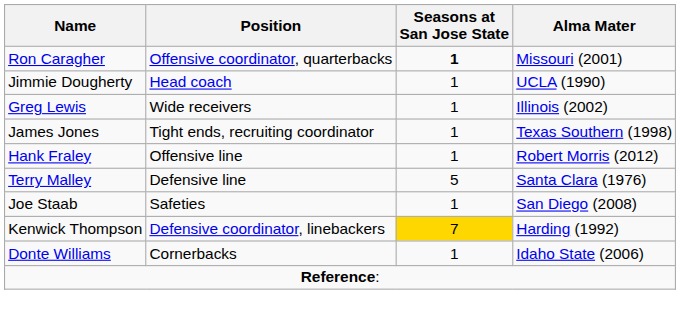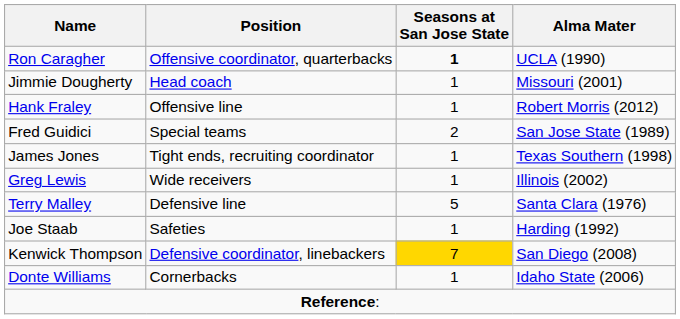Ron Caragher | Alma Mater: Missouri (2001) -> UCLA (1990)
Jimmie Dougherty | Alma Mater: UCLA (1990) -> Missouri (2001)
rows swapped: Hank Fraley <-> Greg Lewis
+ row: Fred Guidici | Special teams | 2 | San Jose State (1989)
Joe Staab | Alma Mater: San Diego (2008) -> Harding (1992)
Kenwick Thompson | Alma Mater: Harding (1992) -> San Diego (2008)
